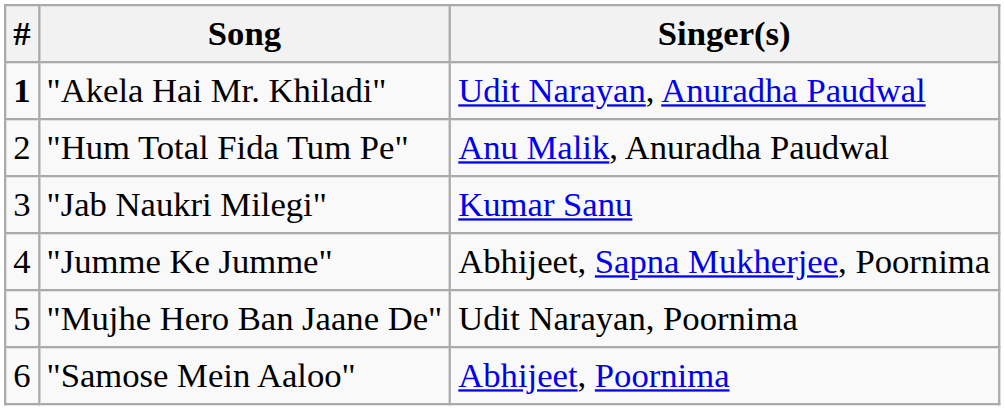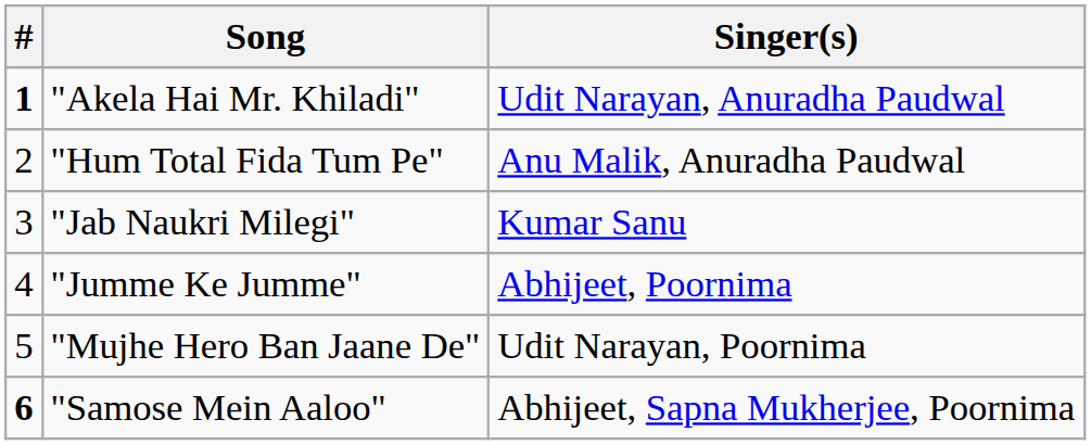"Jumme Ke Jumme" | Singer(s): Abhijeet, Sapna Mukherjee, Poornima -> Abhijeet, Poornima
"Samose Mein Aaloo" | #: normal -> bold
"Samose Mein Aaloo" | Singer(s): Abhijeet, Poornima -> Abhijeet, Sapna Mukherjee, Poornima
